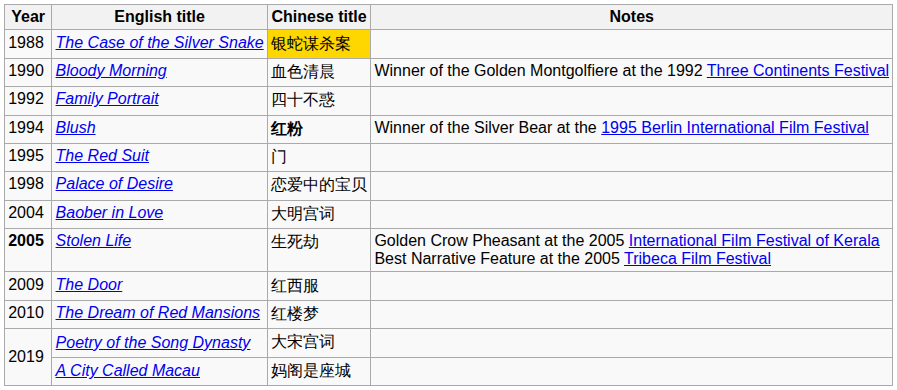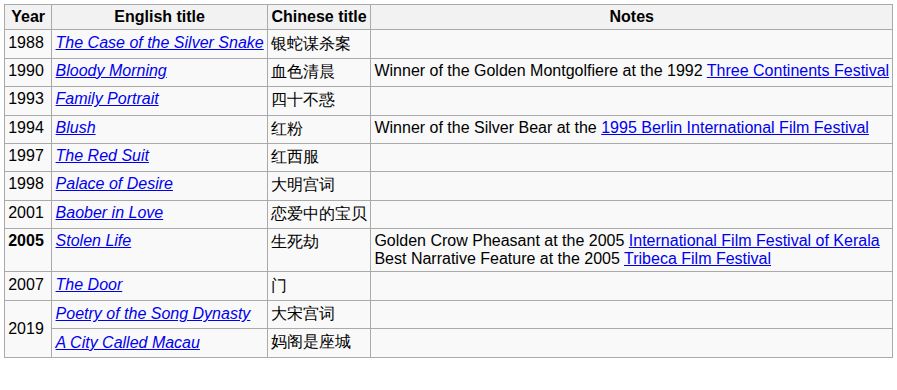The Case of the Silver Snake | Chinese title: gold background -> no background
Family Portrait | Year: 1992 -> 1993
Blush | Chinese title: bold -> normal
The Red Suit | Year: 1995 -> 1997
The Red Suit | Chinese title: 门 -> 红西服
Palace of Desire | Chinese title: 恋爱中的宝贝 -> 大明宫词
Baober in Love | Year: 2004 -> 2001
Baober in Love | Chinese title: 大明宫词 -> 恋爱中的宝贝
The Door | Year: 2009 -> 2007
The Door | Chinese title: 红西服 -> 门
- row: 2010 | The Dream of Red Mansions | 红楼梦
